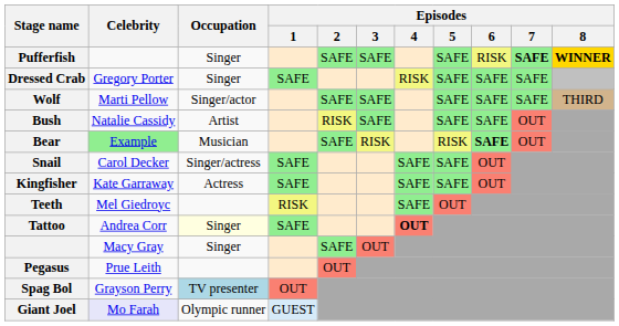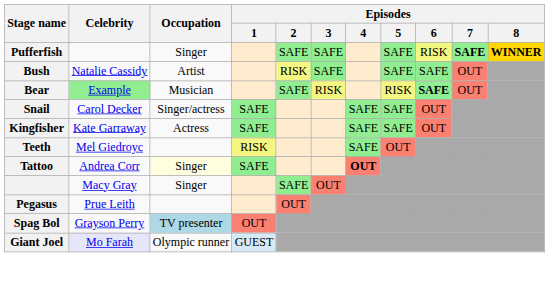- row: Dressed Crab | Gregory Porter | Singer | SAFE | RISK | SAFE | SAFE | SAFE
- row: Wolf | Marti Pellow | Singer/actor | SAFE | SAFE | SAFE | SAFE | SAFE | THIRD
